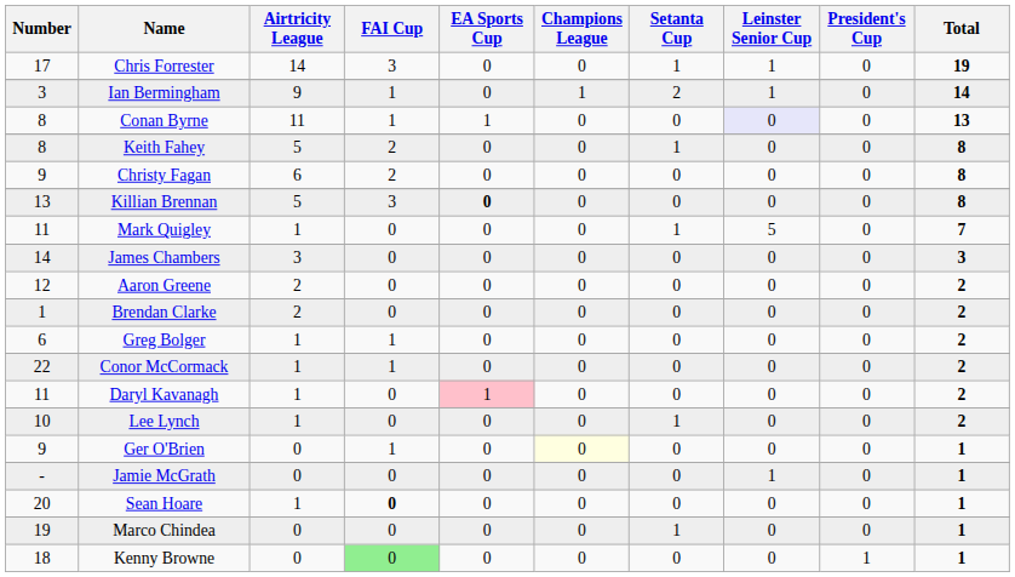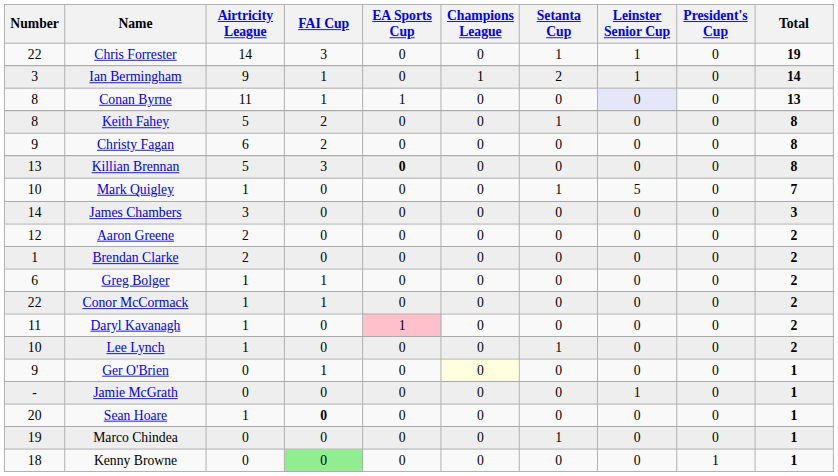Chris Forrester | Number: 17 -> 22
Mark Quigley | Number: 11 -> 10
